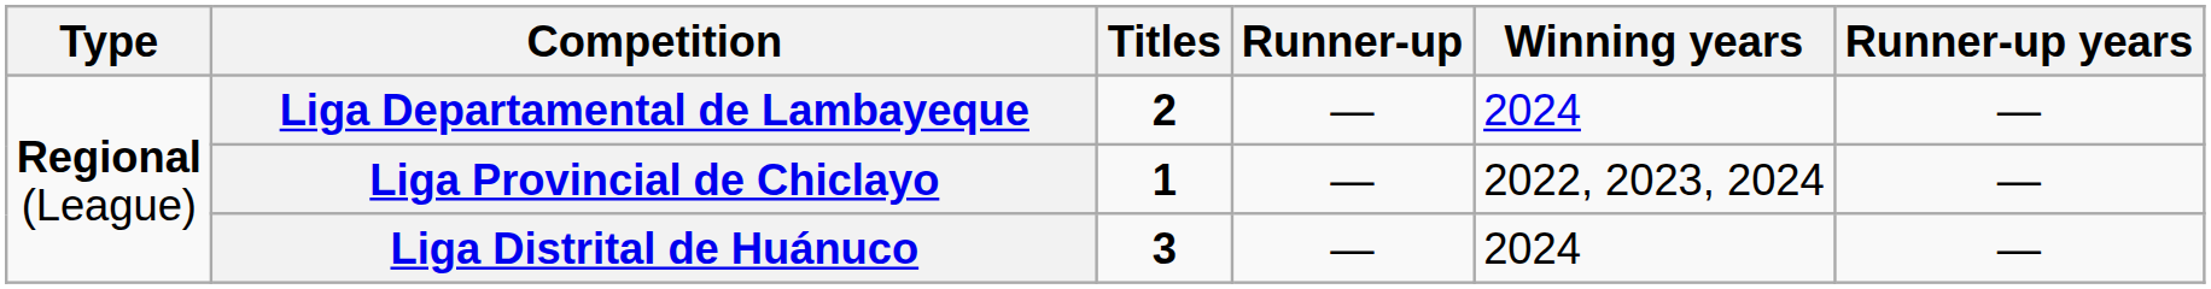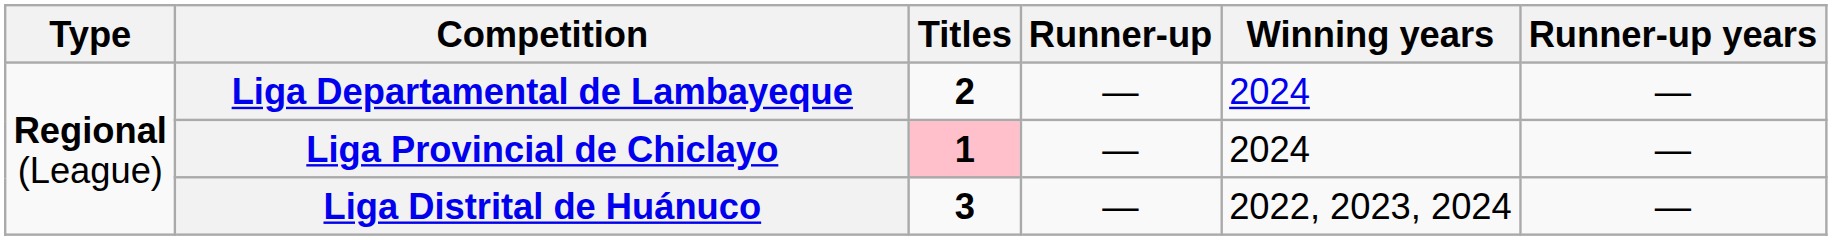Liga Provincial de Chiclayo | Titles: no background -> pink background
Liga Provincial de Chiclayo | Winning years: 2022, 2023, 2024 -> 2024
Liga Distrital de Huánuco | Winning years: 2024 -> 2022, 2023, 2024
